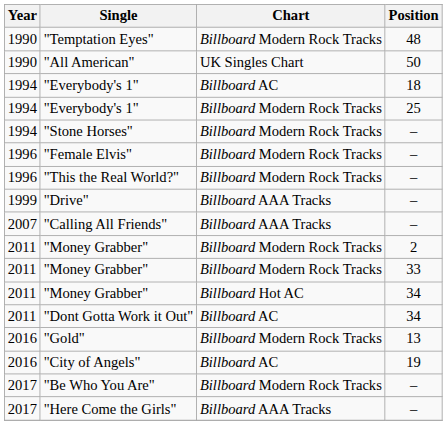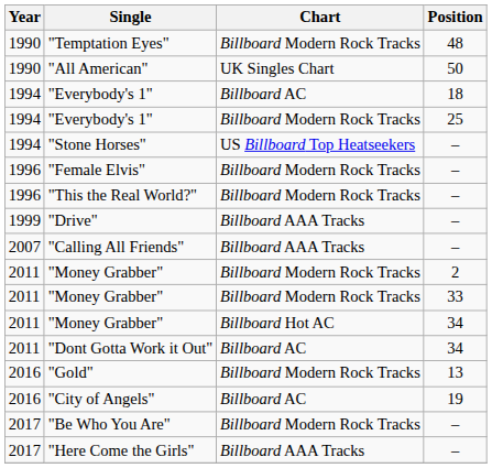"Stone Horses" | Chart: Billboard Modern Rock Tracks -> US Billboard Top Heatseekers
